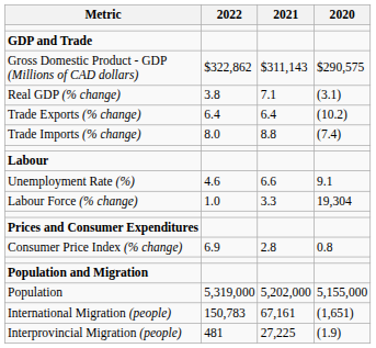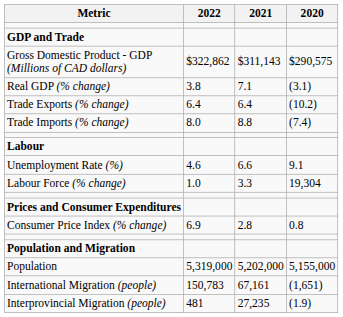Interprovincial Migration (people) | 2021: 27,225 -> 27,235
